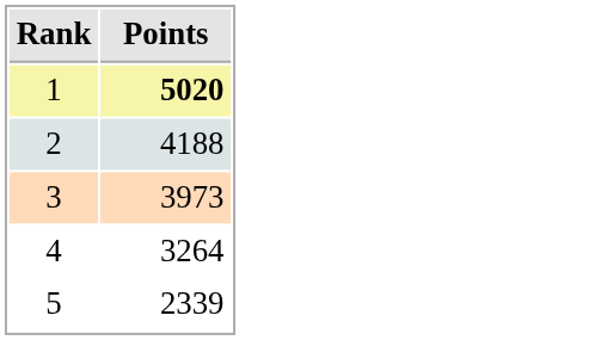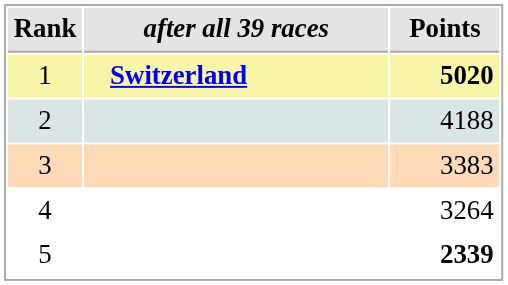+ column: after all 39 races | Switzerland
3 | Points: 3973 -> 3383
5 | Points: normal -> bold
